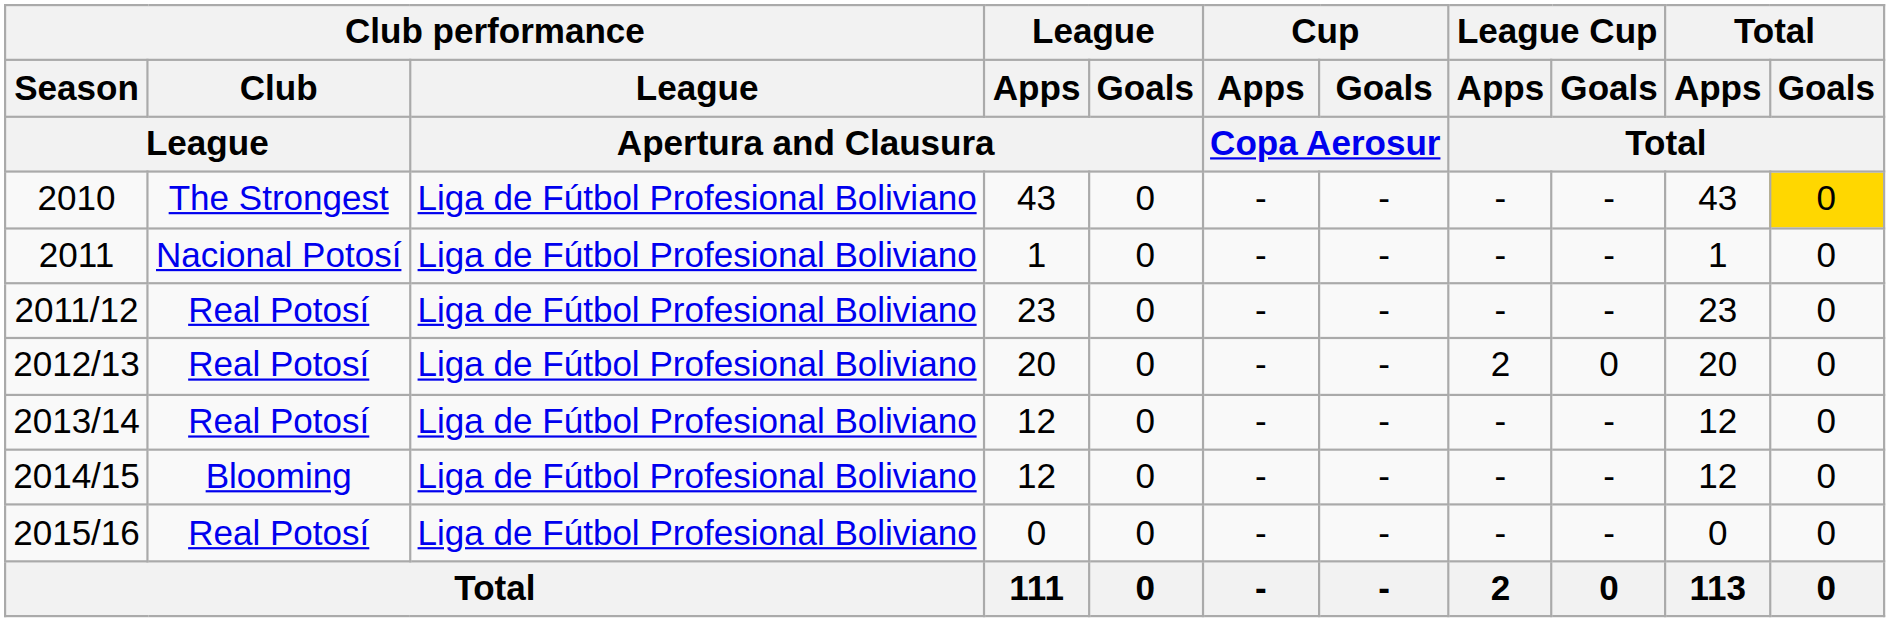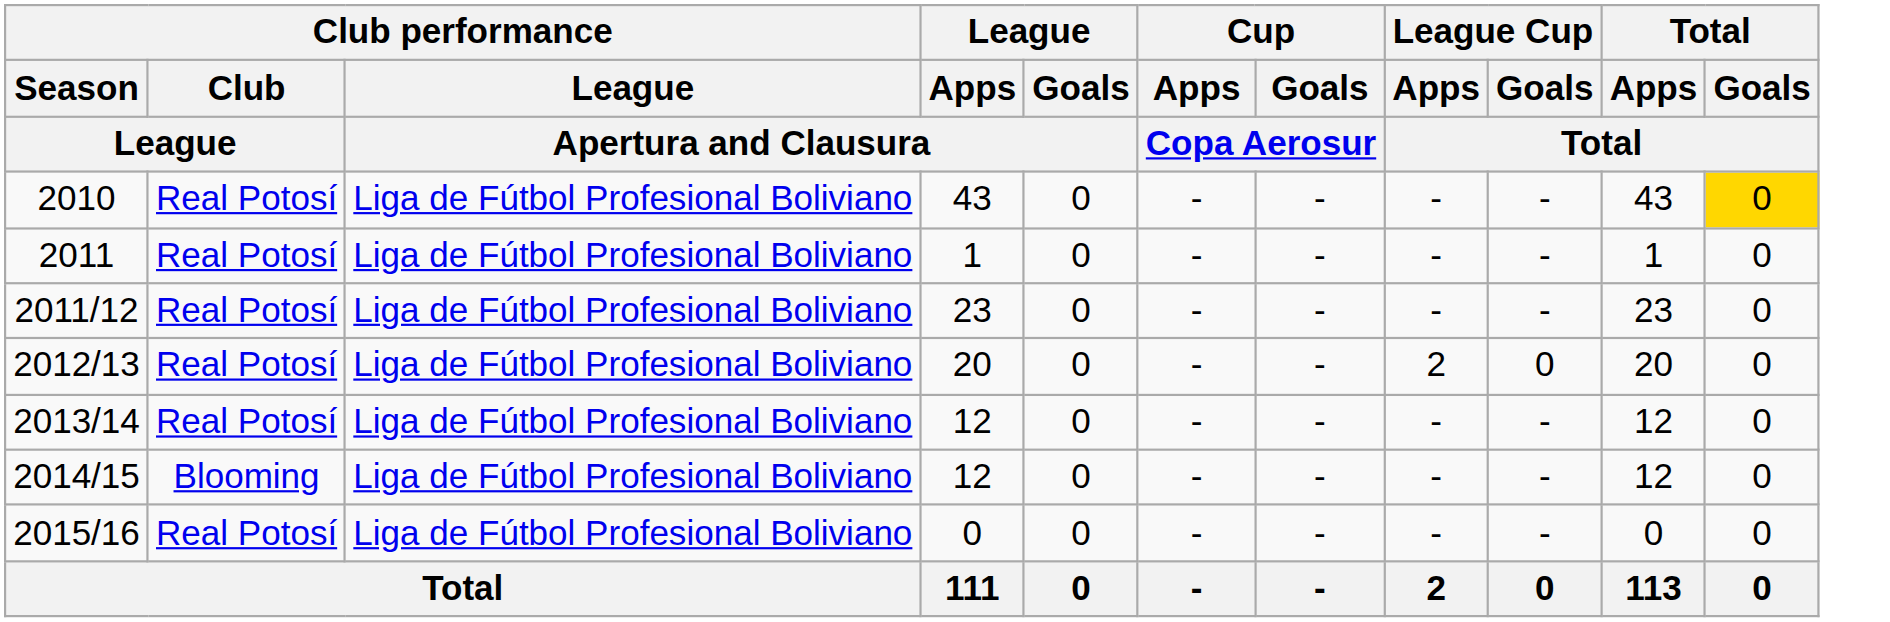2010 | Club performance / Club / League: The Strongest -> Real Potosí
2011 | Club performance / Club / League: Nacional Potosí -> Real Potosí
